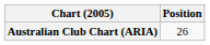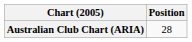Australian Club Chart (ARIA) | Position: 26 -> 28
